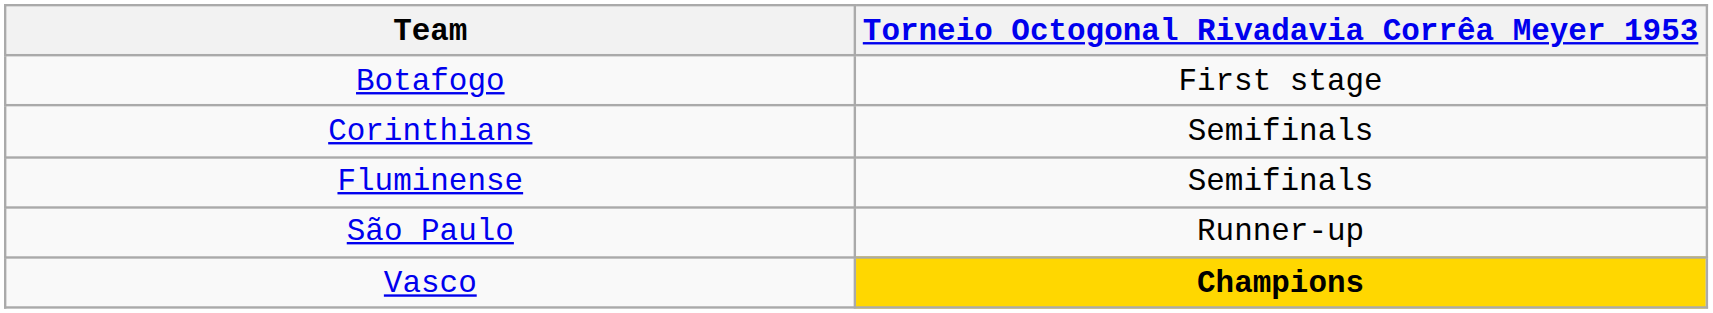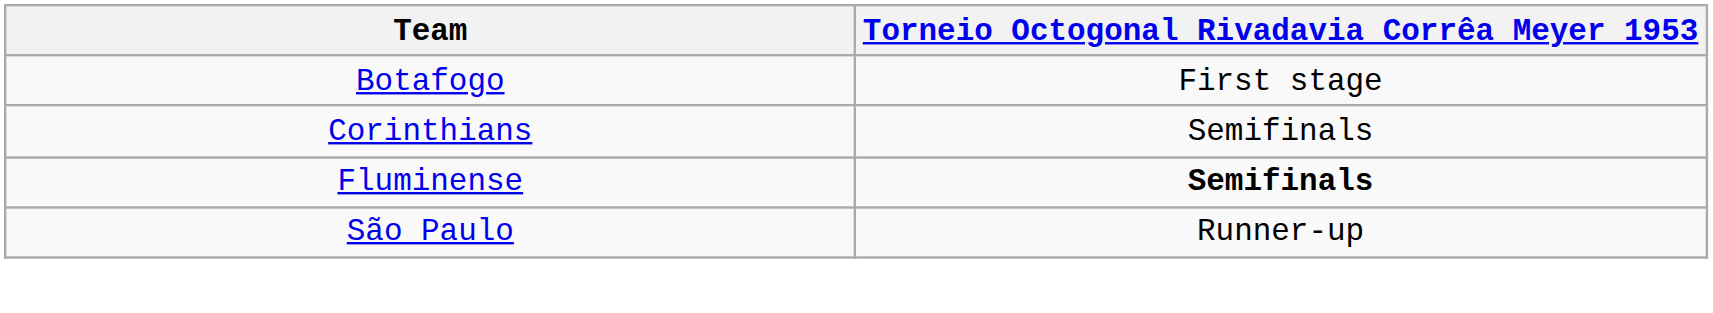Fluminense | Torneio Octogonal Rivadavia Corrêa Meyer 1953: normal -> bold
- row: Vasco | Champions
